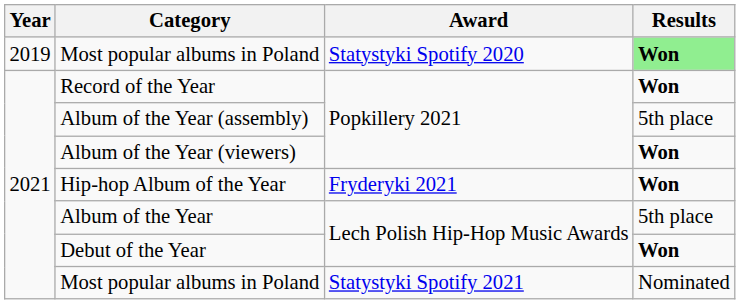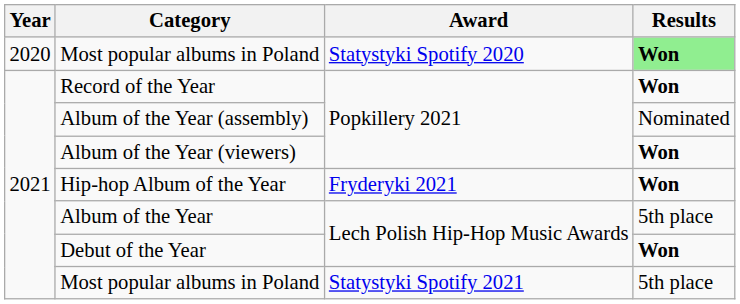Most popular albums in Poland / Statystyki Spotify 2020 | Year: 2019 -> 2020
Album of the Year (assembly) | Results: 5th place -> Nominated
Most popular albums in Poland / Statystyki Spotify 2021 | Results: Nominated -> 5th place
